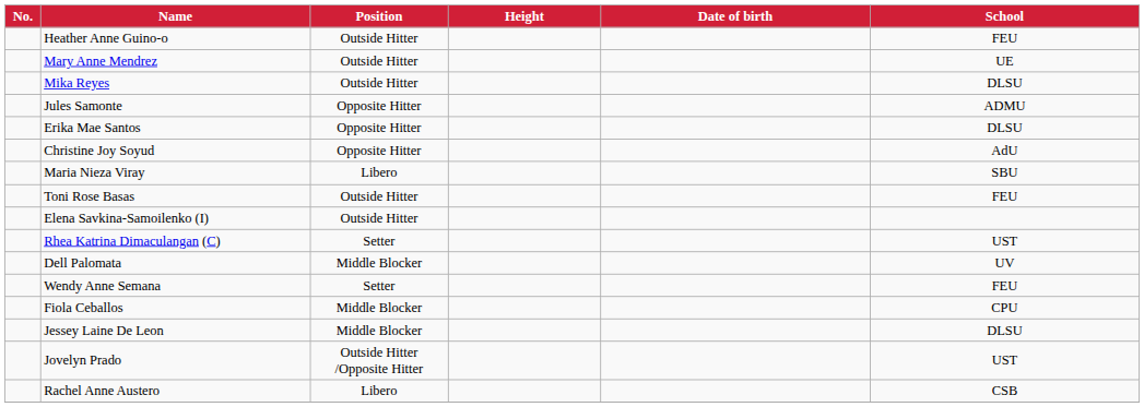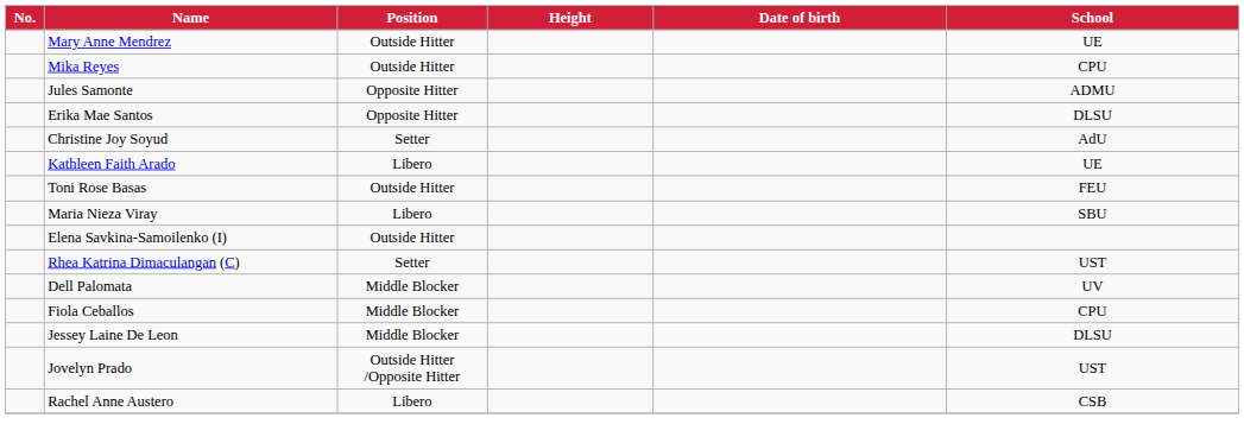- row: Heather Anne Guino-o | Outside Hitter | FEU
Mika Reyes | School: DLSU -> CPU
Christine Joy Soyud | Position: Opposite Hitter -> Setter
+ row: Kathleen Faith Arado | Libero | UE
rows swapped: Maria Nieza Viray <-> Toni Rose Basas
- row: Wendy Anne Semana | Setter | FEU
